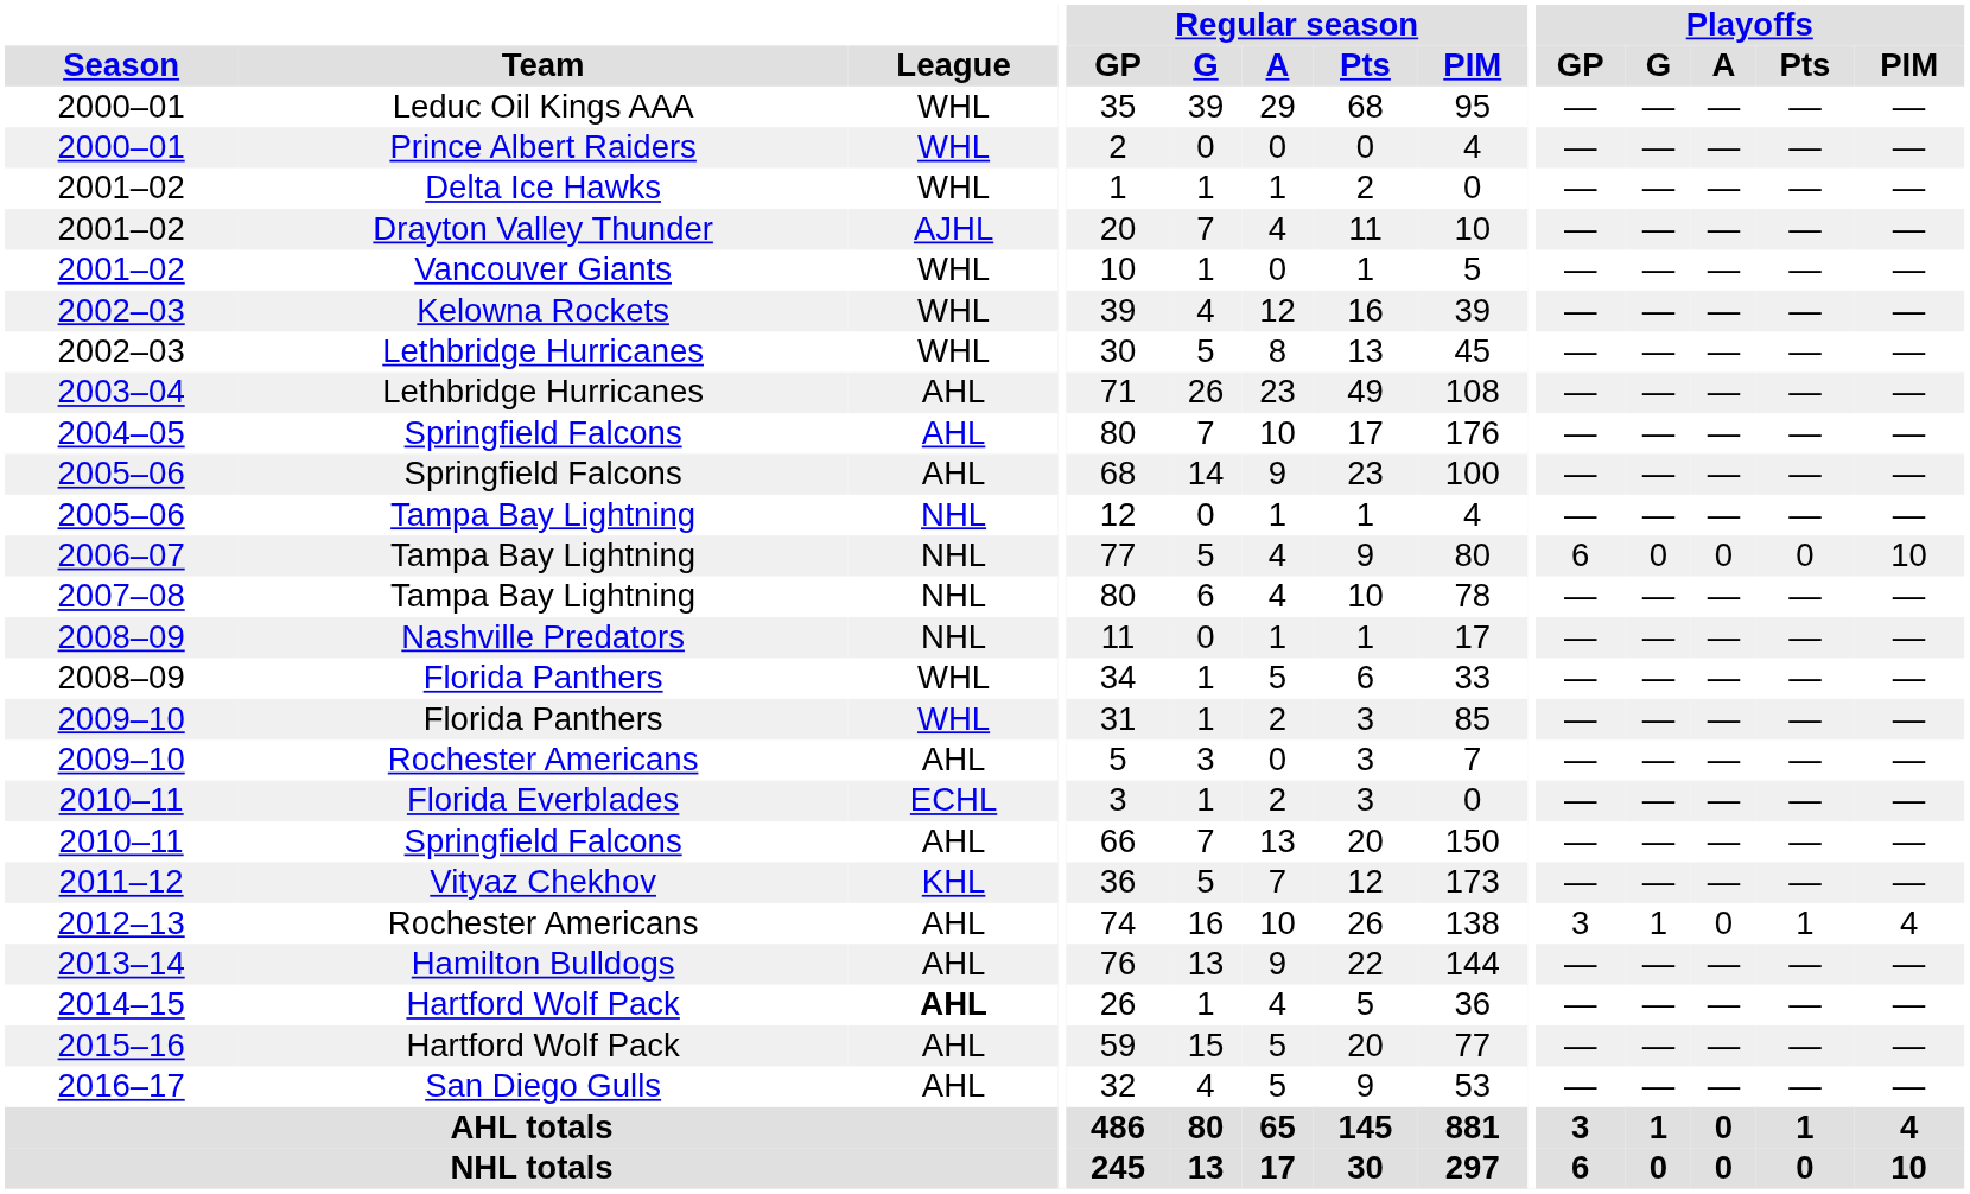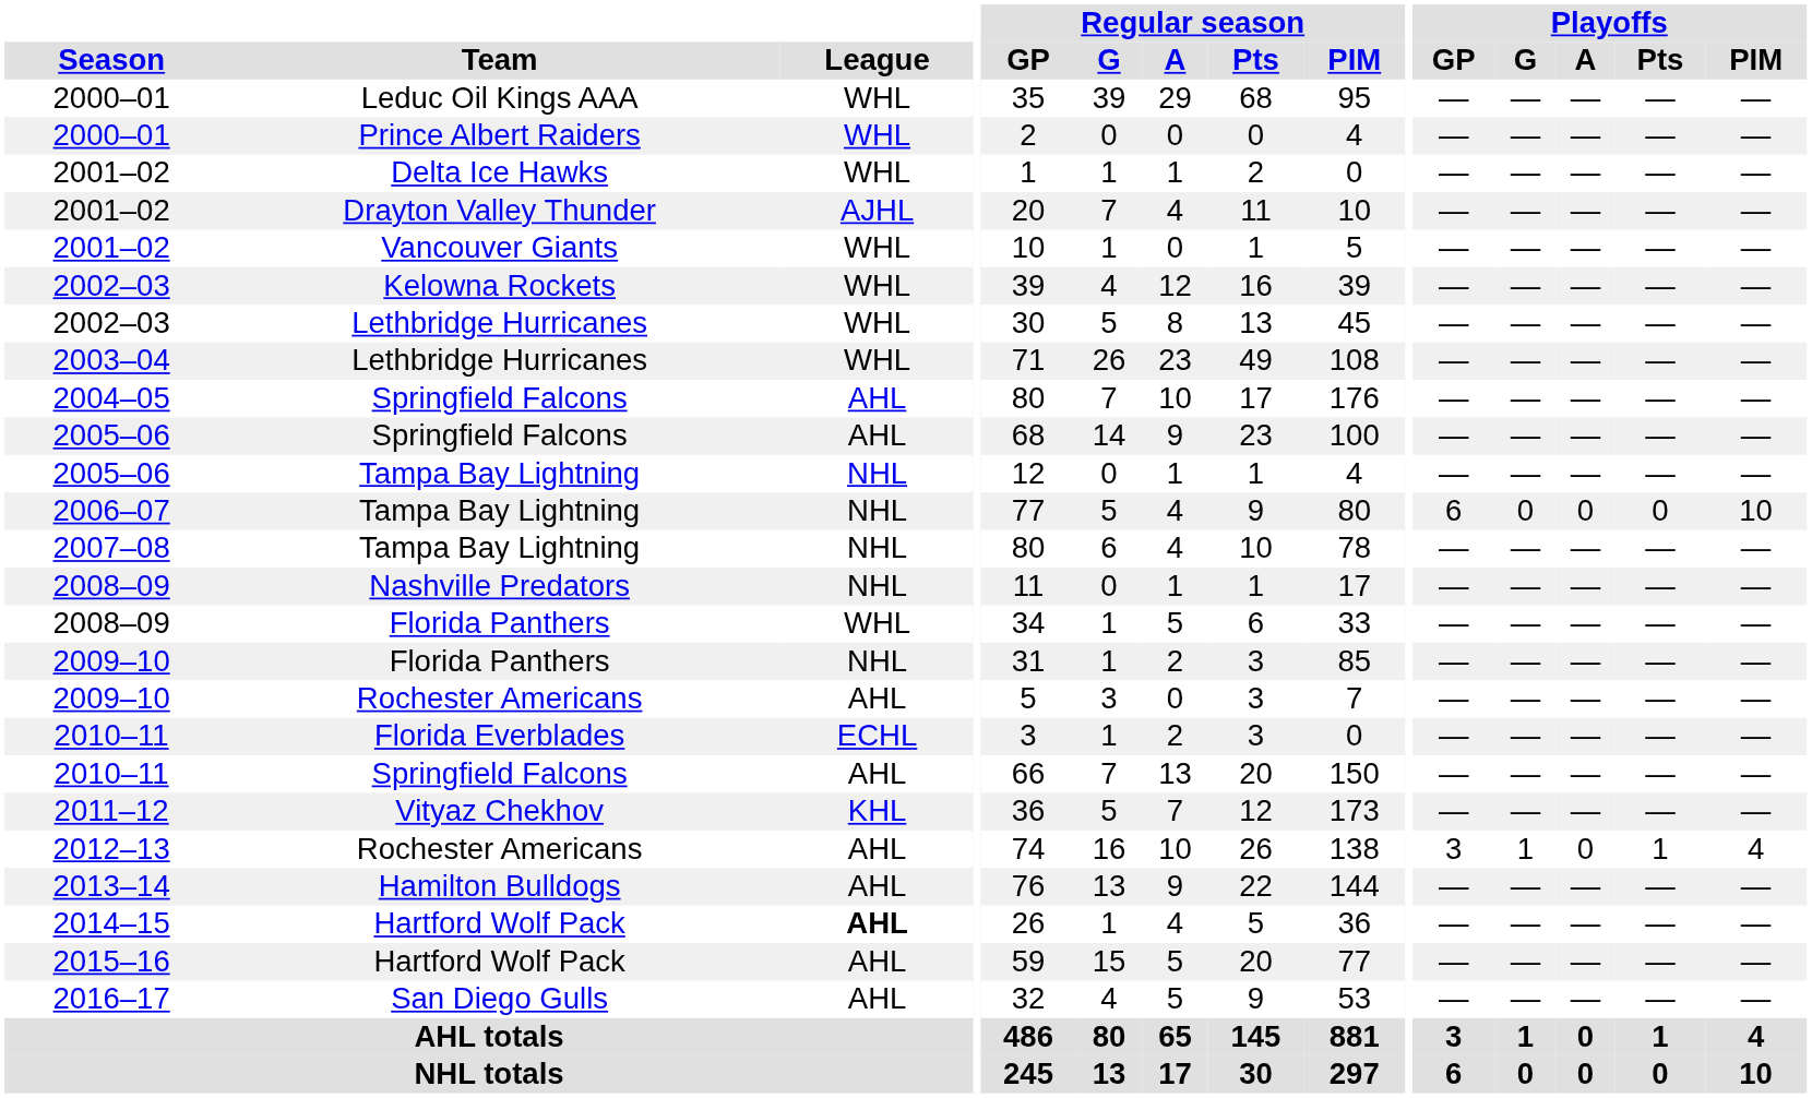2003–04 | League: AHL -> WHL
2009–10 / Florida Panthers | League: WHL -> NHL
